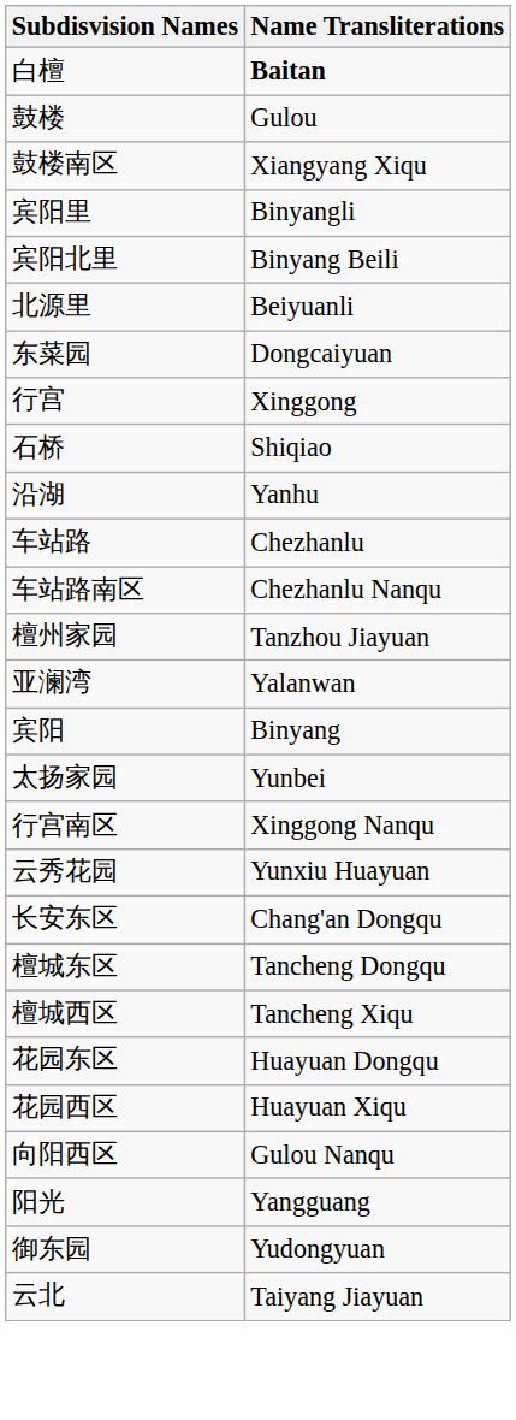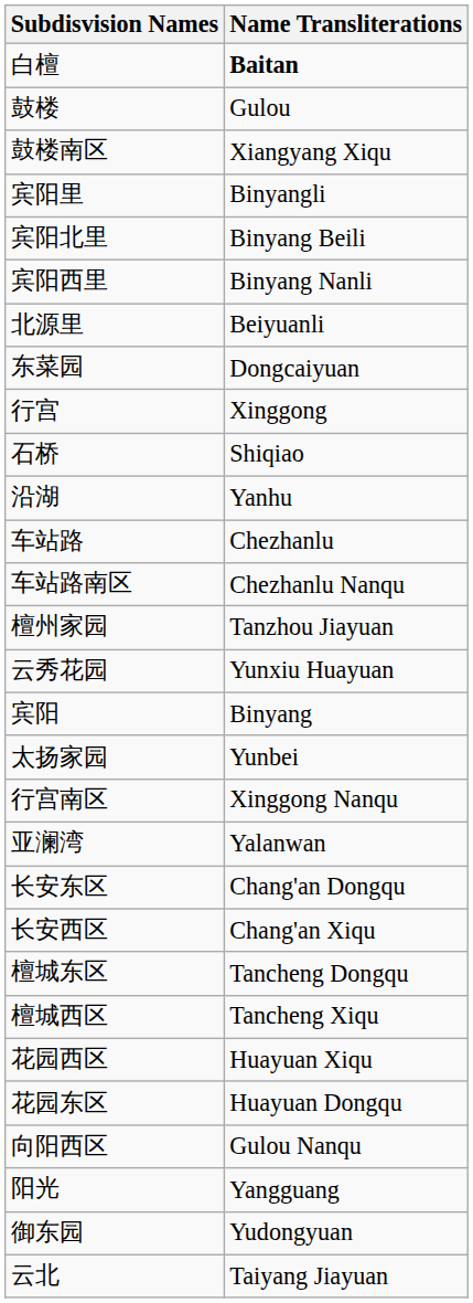+ row: 宾阳西里 | Binyang Nanli
rows swapped: 云秀花园 <-> 亚澜湾
+ row: 长安西区 | Chang'an Xiqu
rows swapped: 花园东区 <-> 花园西区
